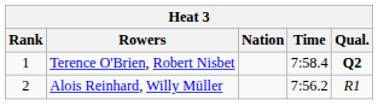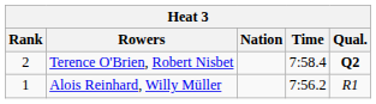Terence O'Brien, Robert Nisbet | Rank: 1 -> 2
Alois Reinhard, Willy Müller | Rank: 2 -> 1
